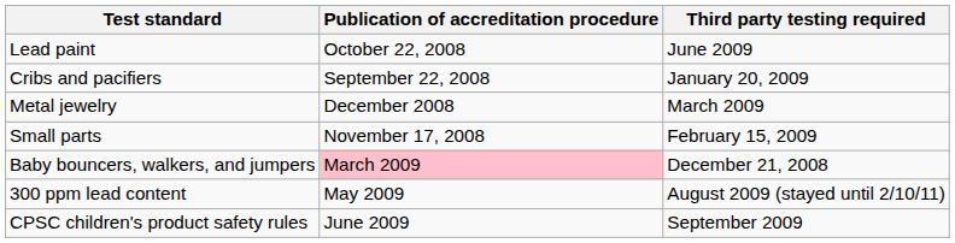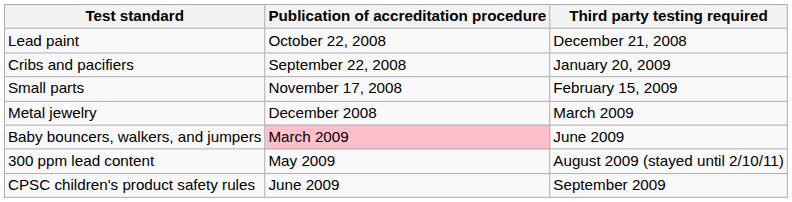Lead paint | Third party testing required: June 2009 -> December 21, 2008
rows swapped: Small parts <-> Metal jewelry
Baby bouncers, walkers, and jumpers | Third party testing required: December 21, 2008 -> June 2009
